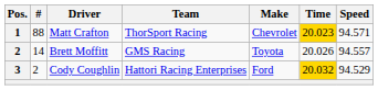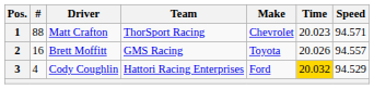Matt Crafton | Time: gold background -> no background
Brett Moffitt | #: 14 -> 16
Cody Coughlin | #: 2 -> 4
